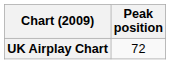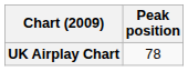UK Airplay Chart | Peak position: 72 -> 78
